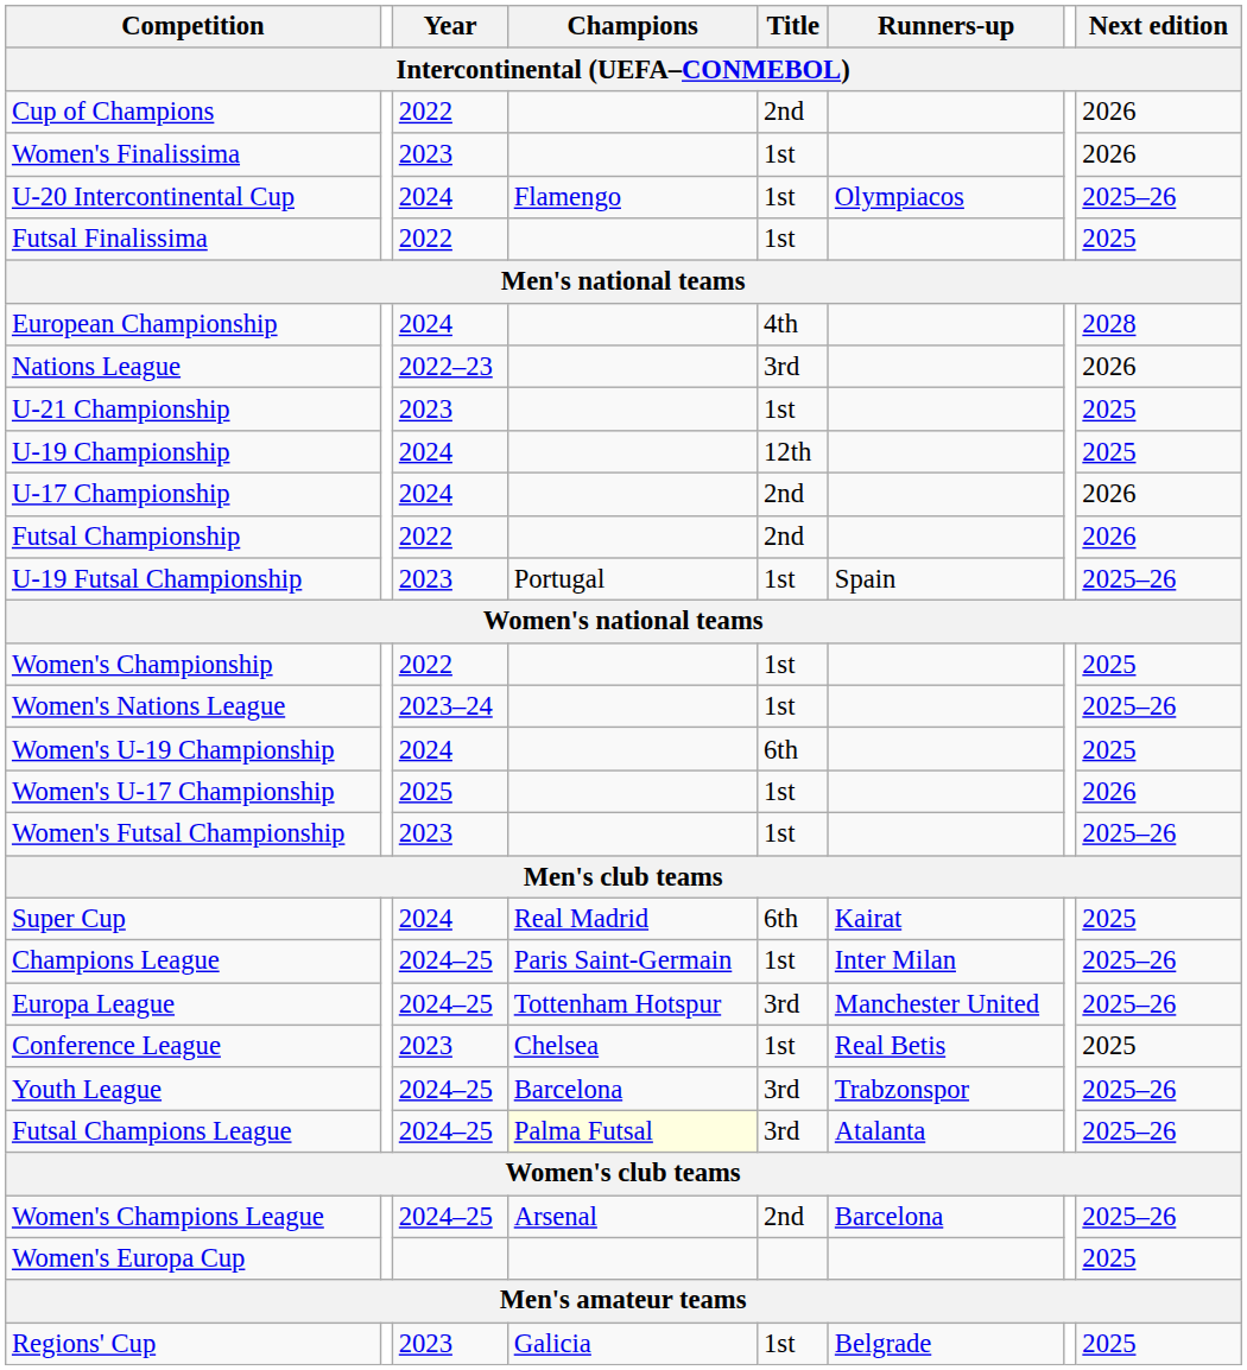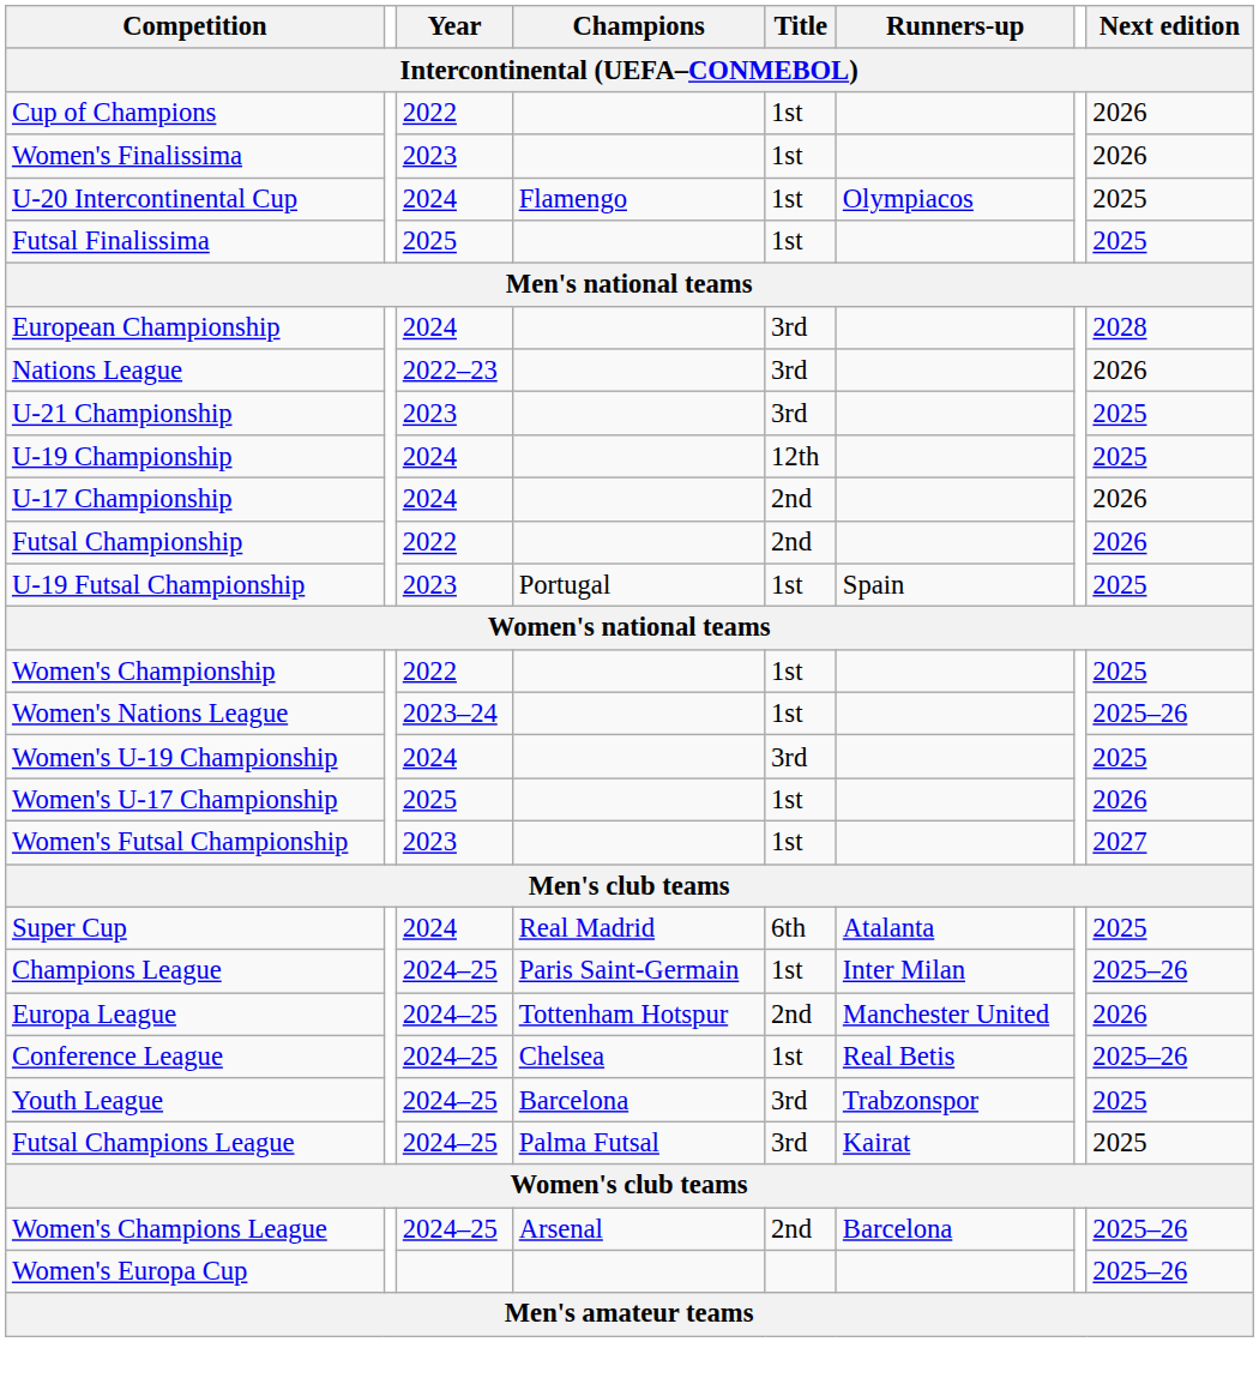Cup of Champions | Title: 2nd -> 1st
U-20 Intercontinental Cup | Next edition: 2025–26 -> 2025
Futsal Finalissima | Year: 2022 -> 2025
European Championship | Title: 4th -> 3rd
U-21 Championship | Title: 1st -> 3rd
U-19 Futsal Championship | Next edition: 2025–26 -> 2025
Women's U-19 Championship | Title: 6th -> 3rd
Women's Futsal Championship | Next edition: 2025–26 -> 2027
Super Cup | Runners-up: Kairat -> Atalanta
Europa League | Title: 3rd -> 2nd
Europa League | Next edition: 2025–26 -> 2026
Conference League | Year: 2023 -> 2024–25
Conference League | Next edition: 2025 -> 2025–26
Youth League | Next edition: 2025–26 -> 2025
Futsal Champions League | Champions: lightyellow background -> no background
Futsal Champions League | Runners-up: Atalanta -> Kairat
Futsal Champions League | Next edition: 2025–26 -> 2025
Women's Europa Cup | Next edition: 2025 -> 2025–26
- row: Regions' Cup | 2023 | Galicia | 1st | Belgrade | 2025
